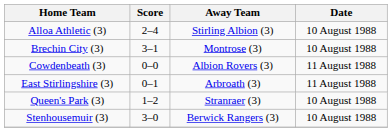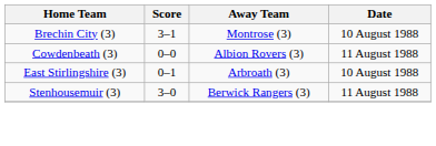- row: Alloa Athletic (3) | 2–4 | Stirling Albion (3) | 10 August 1988
East Stirlingshire (3) | Date: 11 August 1988 -> 10 August 1988
- row: Queen's Park (3) | 1–2 | Stranraer (3) | 10 August 1988
Stenhousemuir (3) | Date: 10 August 1988 -> 11 August 1988
